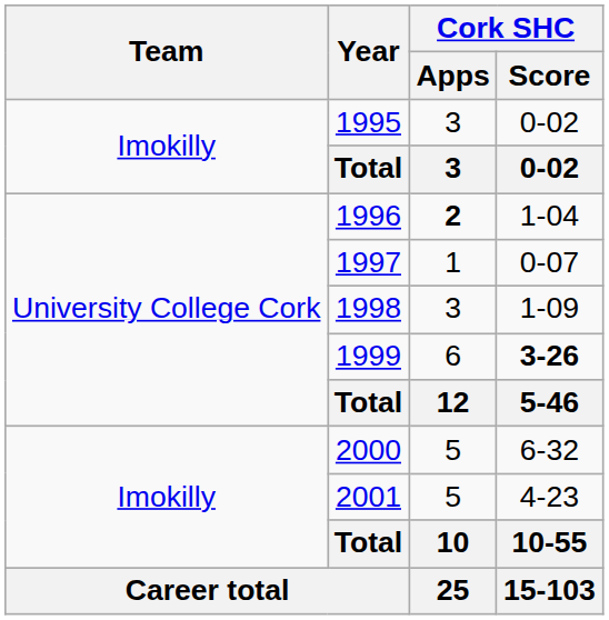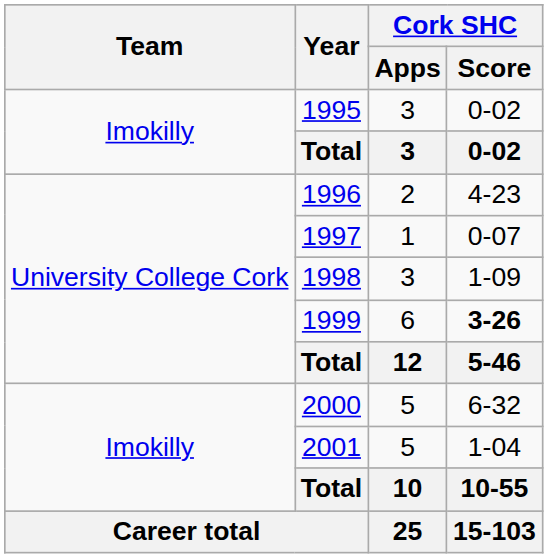1996 | Cork SHC / Apps: bold -> normal
1996 | Cork SHC / Score: 1-04 -> 4-23
2001 | Cork SHC / Score: 4-23 -> 1-04
